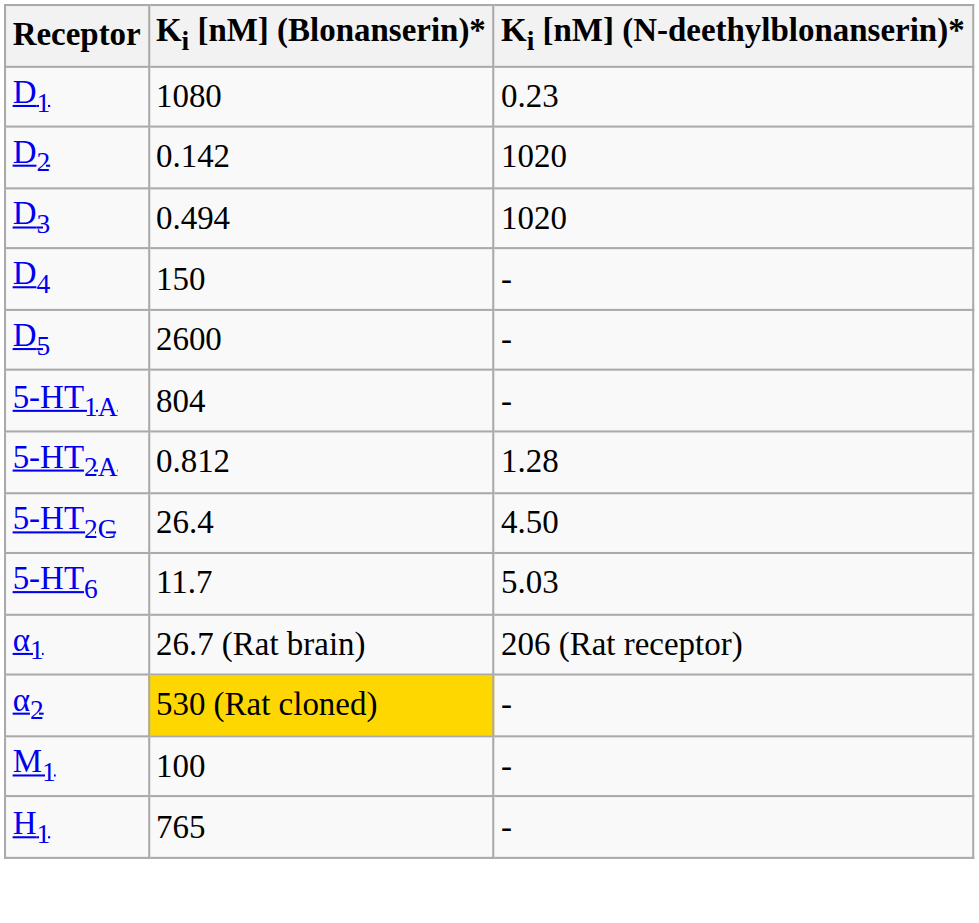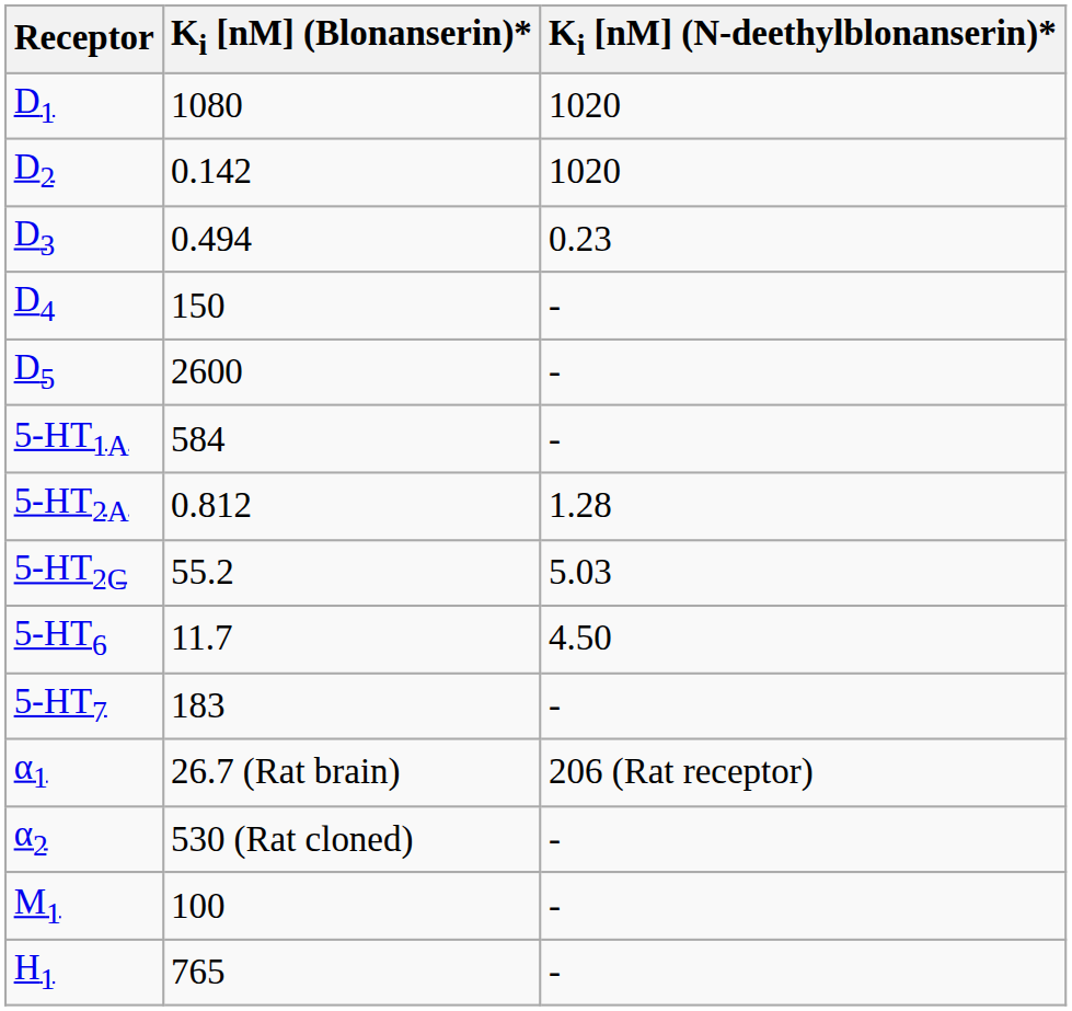D1 | Ki [nM] (N-deethylblonanserin)*: 0.23 -> 1020
D3 | Ki [nM] (N-deethylblonanserin)*: 1020 -> 0.23
5-HT1A | Ki [nM] (Blonanserin)*: 804 -> 584
5-HT2C | Ki [nM] (Blonanserin)*: 26.4 -> 55.2
5-HT2C | Ki [nM] (N-deethylblonanserin)*: 4.50 -> 5.03
5-HT6 | Ki [nM] (N-deethylblonanserin)*: 5.03 -> 4.50
+ row: 5-HT7 | 183 | -
α2 | Ki [nM] (Blonanserin)*: gold background -> no background
